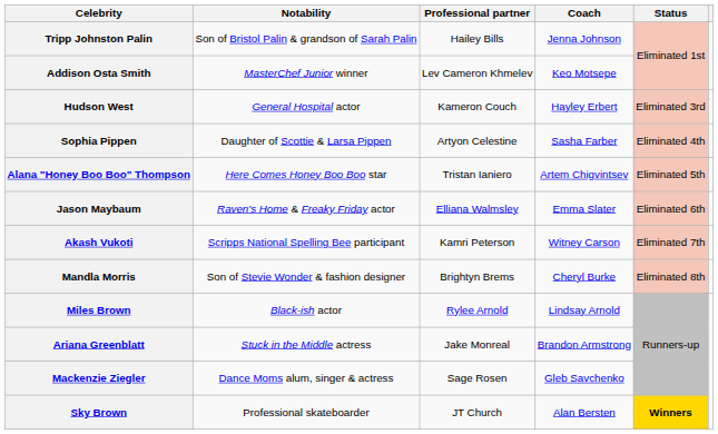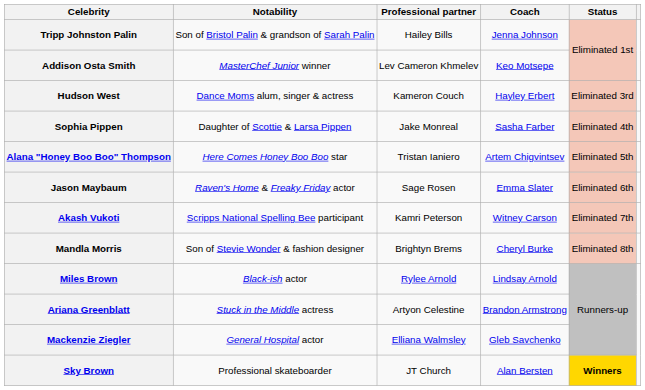Hudson West | Notability: General Hospital actor -> Dance Moms alum, singer & actress
Sophia Pippen | Professional partner: Artyon Celestine -> Jake Monreal
Jason Maybaum | Professional partner: Elliana Walmsley -> Sage Rosen
Ariana Greenblatt | Professional partner: Jake Monreal -> Artyon Celestine
Mackenzie Ziegler | Notability: Dance Moms alum, singer & actress -> General Hospital actor
Mackenzie Ziegler | Professional partner: Sage Rosen -> Elliana Walmsley
